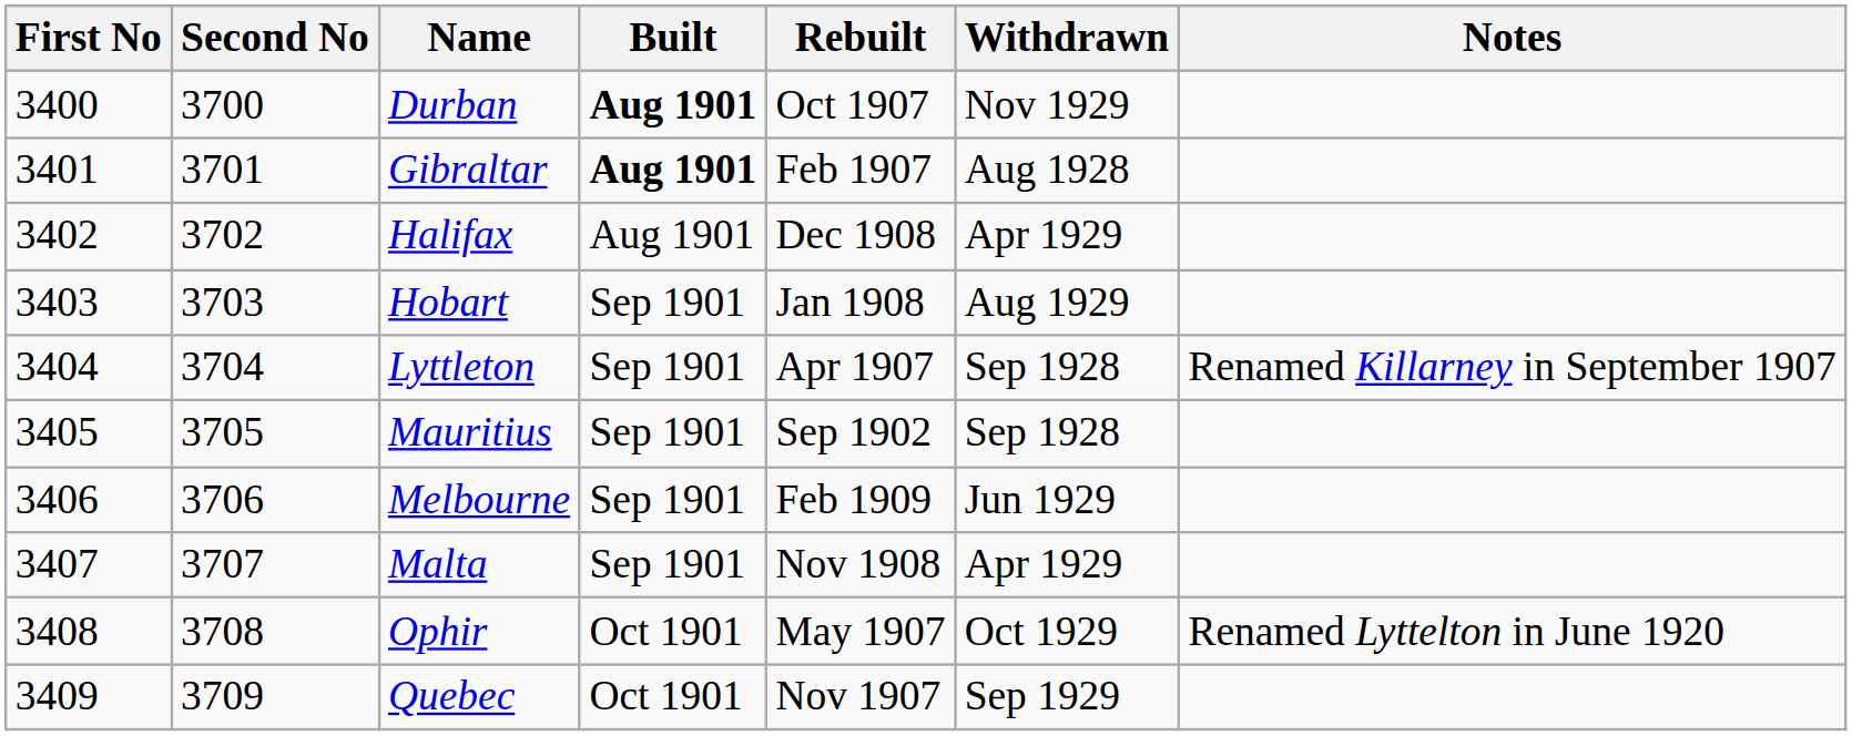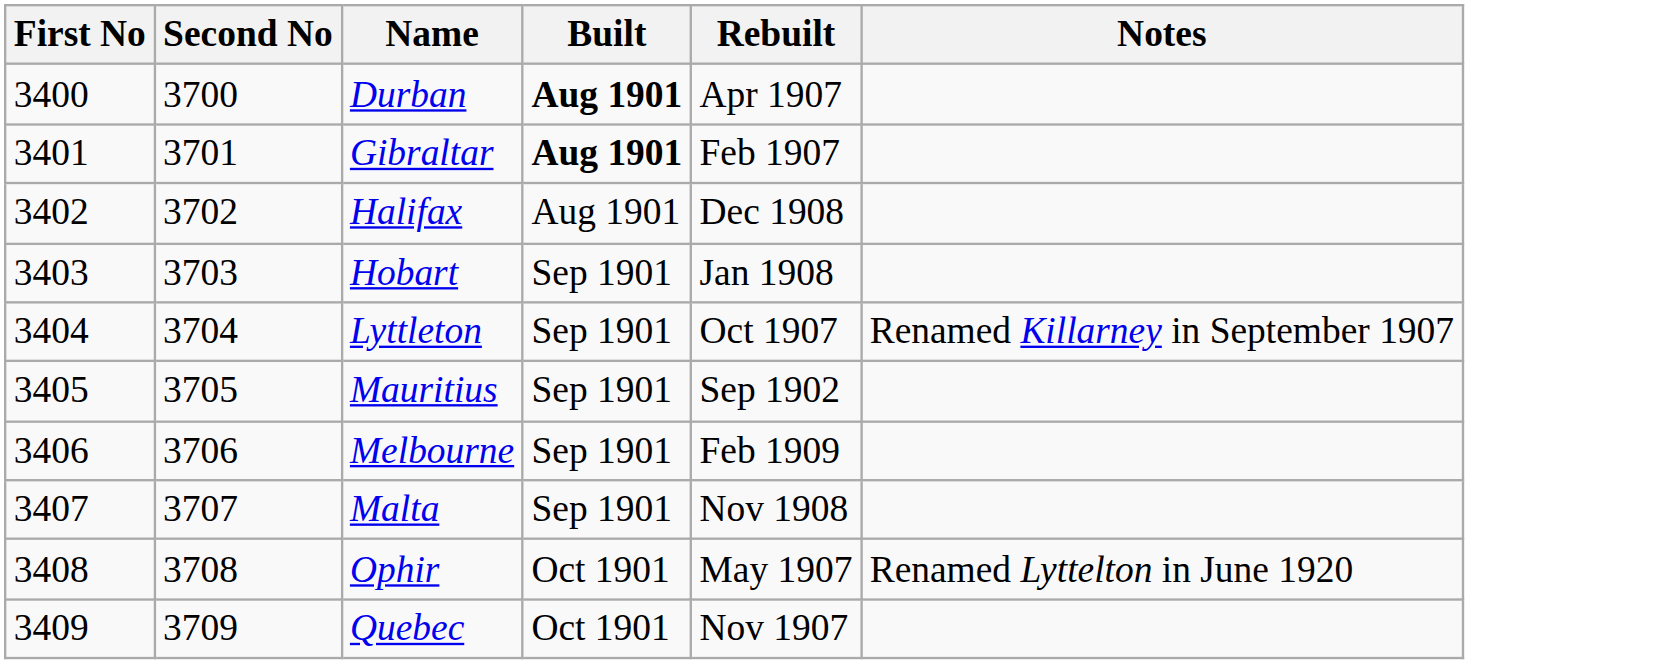- column: Withdrawn | Nov 1929 | Aug 1928 | Apr 1929 | Aug 1929 | Sep 1928 | Sep 1928 | Jun 1929 | Apr 1929 | Oct 1929 | Sep 1929
Durban | Rebuilt: Oct 1907 -> Apr 1907
Lyttleton | Rebuilt: Apr 1907 -> Oct 1907
